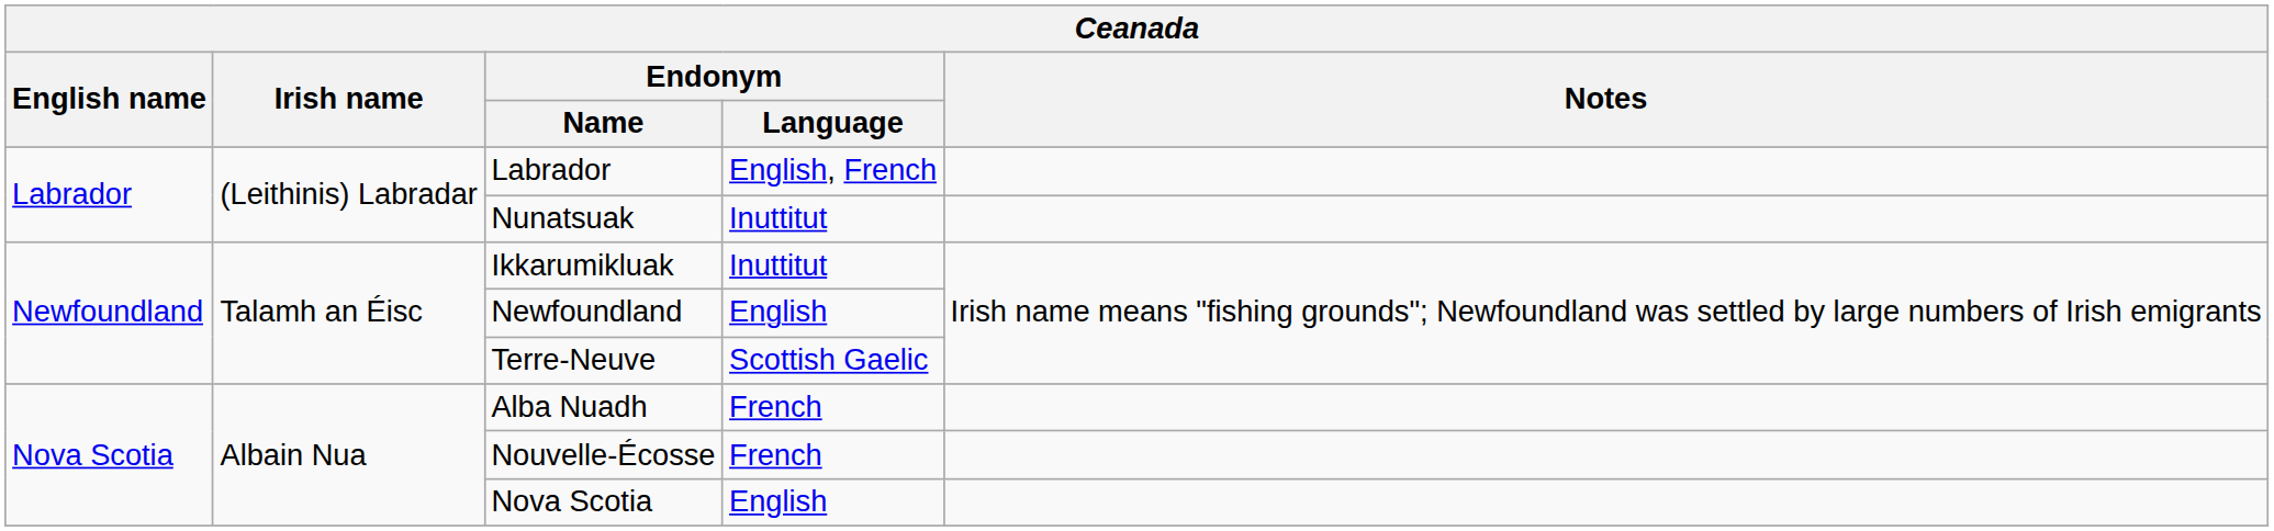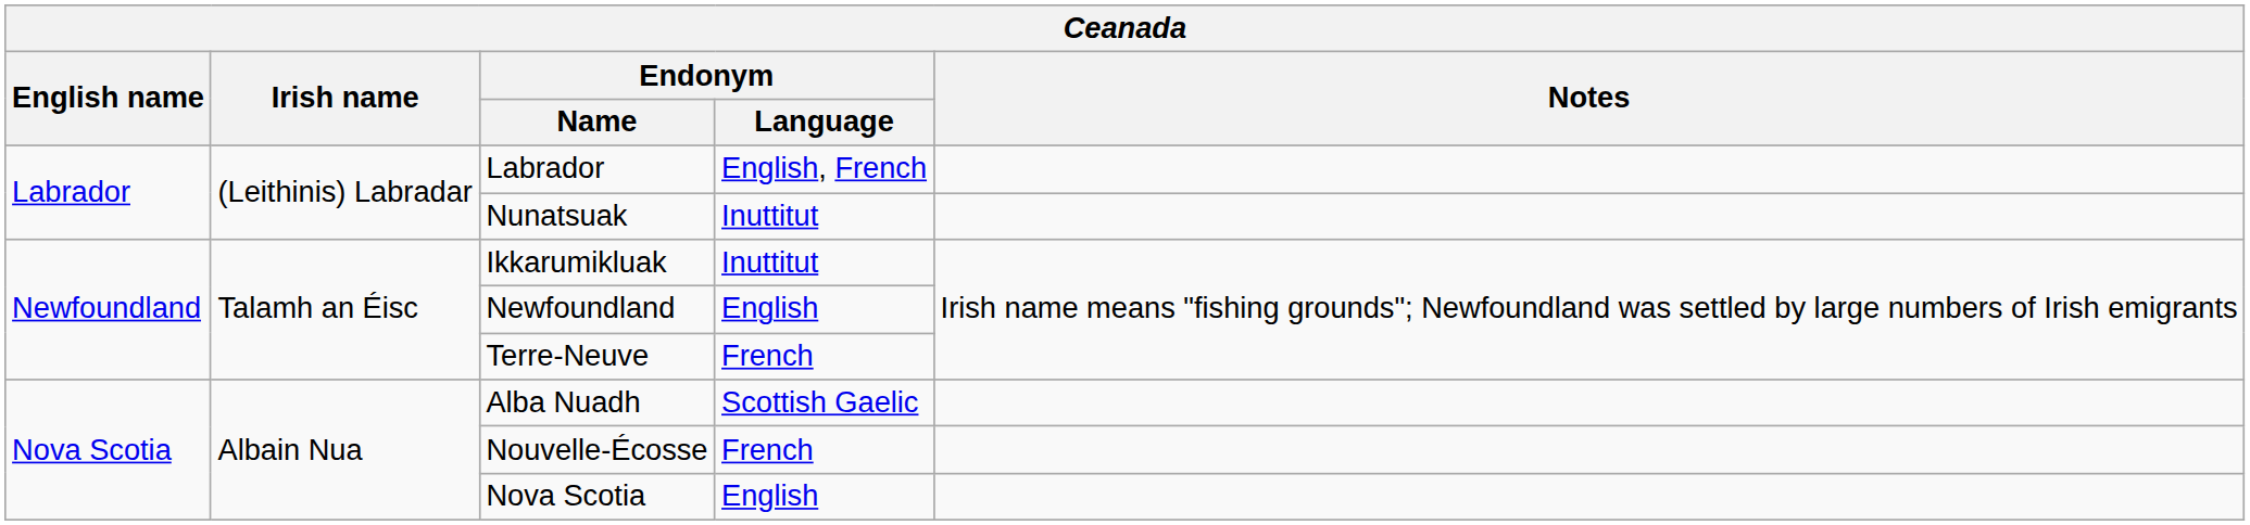Terre-Neuve | Endonym / Language: Scottish Gaelic -> French
Alba Nuadh | Endonym / Language: French -> Scottish Gaelic
